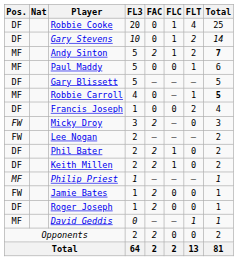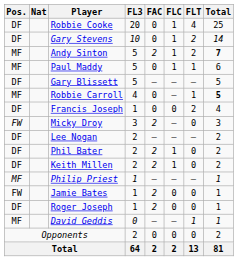Paul Maddy | FLC: 0 -> 1
Lee Nogan | Pos.: FW -> DF
Opponents | FAC: 2 -> 0
